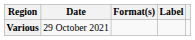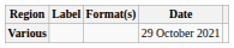columns swapped: Date <-> Label
